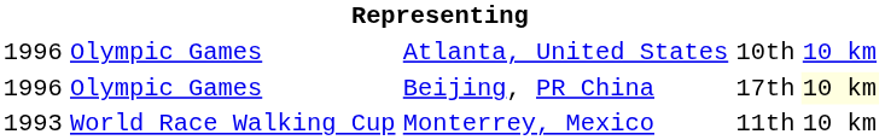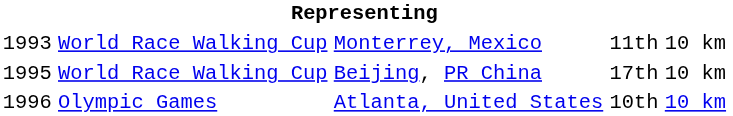rows swapped: Monterrey, Mexico <-> Atlanta, United States
Beijing, PR China | column 1: 1996 -> 1995
Beijing, PR China | column 2: Olympic Games -> World Race Walking Cup
Beijing, PR China | column 5: lightyellow background -> no background
